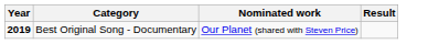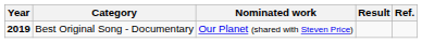+ column: Ref.
